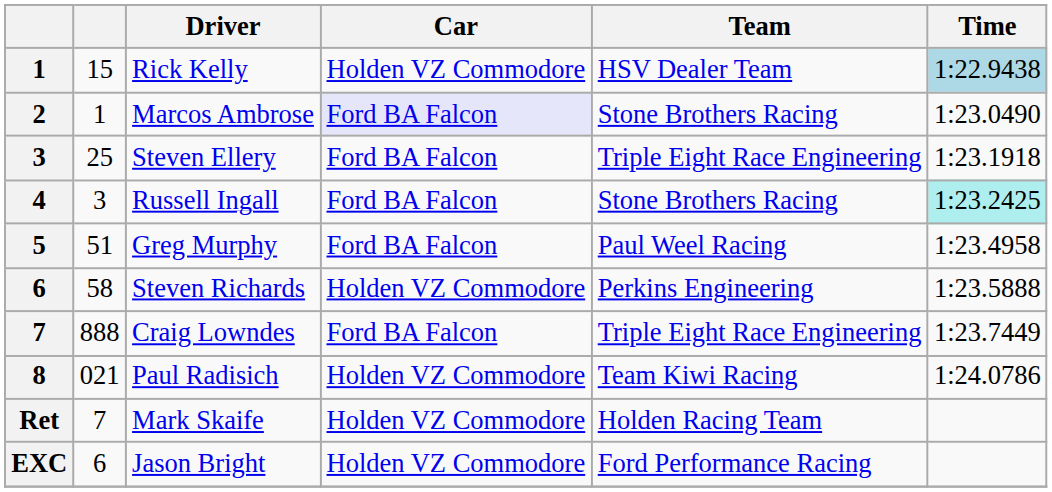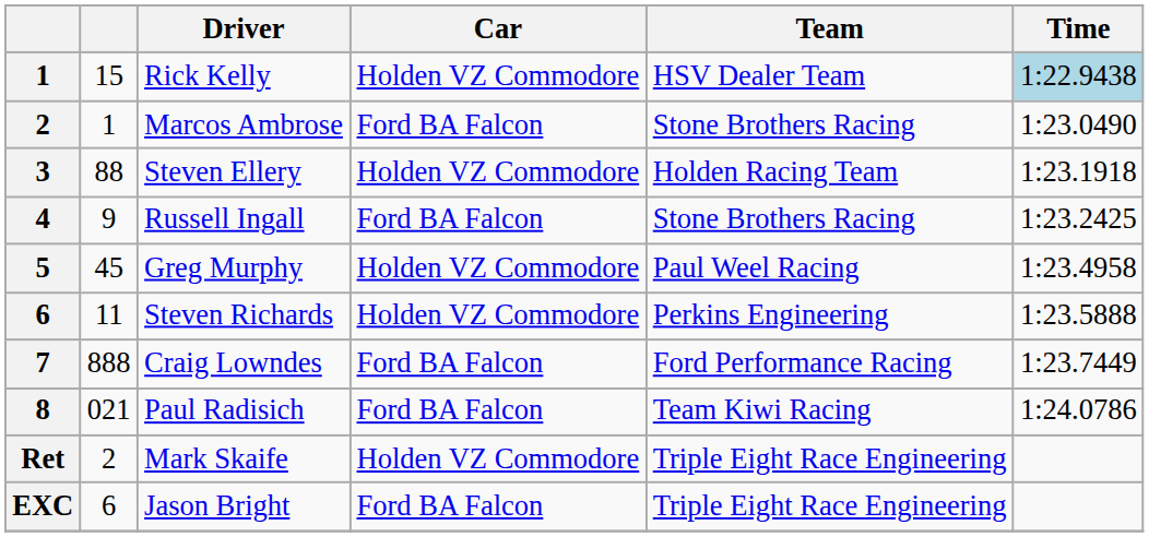Marcos Ambrose | Car: lavender background -> no background
Steven Ellery | column 2: 25 -> 88
Steven Ellery | Car: Ford BA Falcon -> Holden VZ Commodore
Steven Ellery | Team: Triple Eight Race Engineering -> Holden Racing Team
Russell Ingall | column 2: 3 -> 9
Russell Ingall | Time: paleturquoise background -> no background
Greg Murphy | column 2: 51 -> 45
Greg Murphy | Car: Ford BA Falcon -> Holden VZ Commodore
Steven Richards | column 2: 58 -> 11
Craig Lowndes | Team: Triple Eight Race Engineering -> Ford Performance Racing
Paul Radisich | Car: Holden VZ Commodore -> Ford BA Falcon
Mark Skaife | column 2: 7 -> 2
Mark Skaife | Team: Holden Racing Team -> Triple Eight Race Engineering
Jason Bright | Car: Holden VZ Commodore -> Ford BA Falcon
Jason Bright | Team: Ford Performance Racing -> Triple Eight Race Engineering
